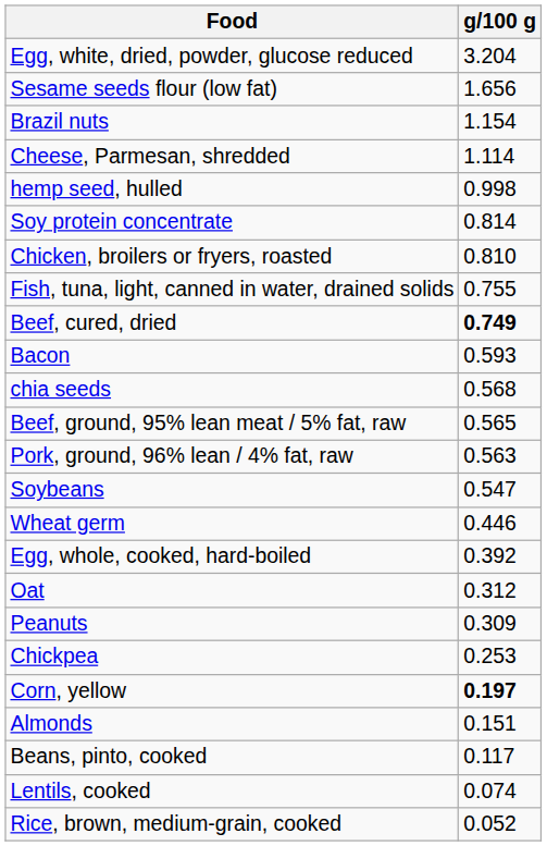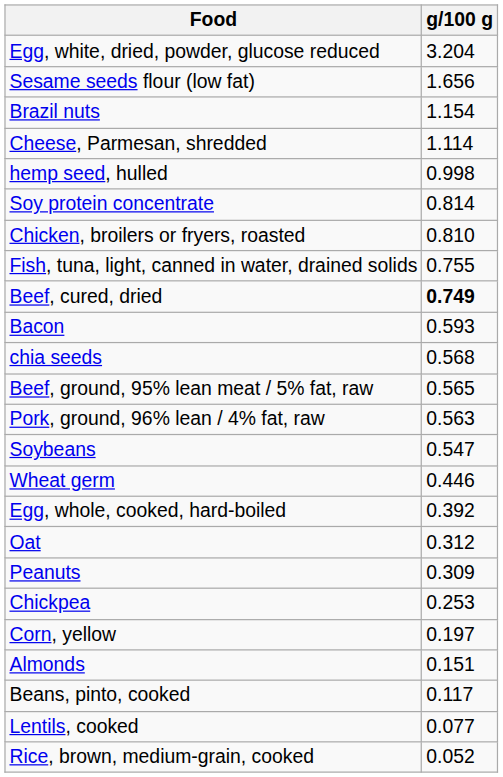Corn, yellow | g/100 g: bold -> normal
Lentils, cooked | g/100 g: 0.074 -> 0.077
